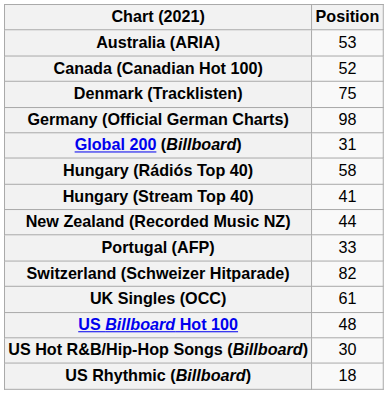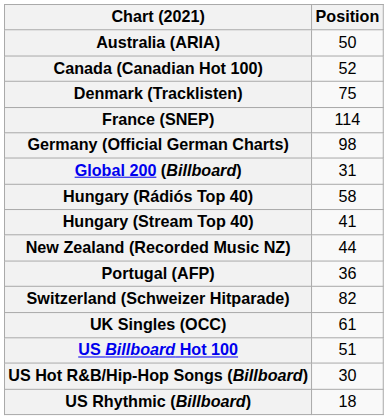Australia (ARIA) | Position: 53 -> 50
+ row: France (SNEP) | 114
Portugal (AFP) | Position: 33 -> 36
US Billboard Hot 100 | Position: 48 -> 51
